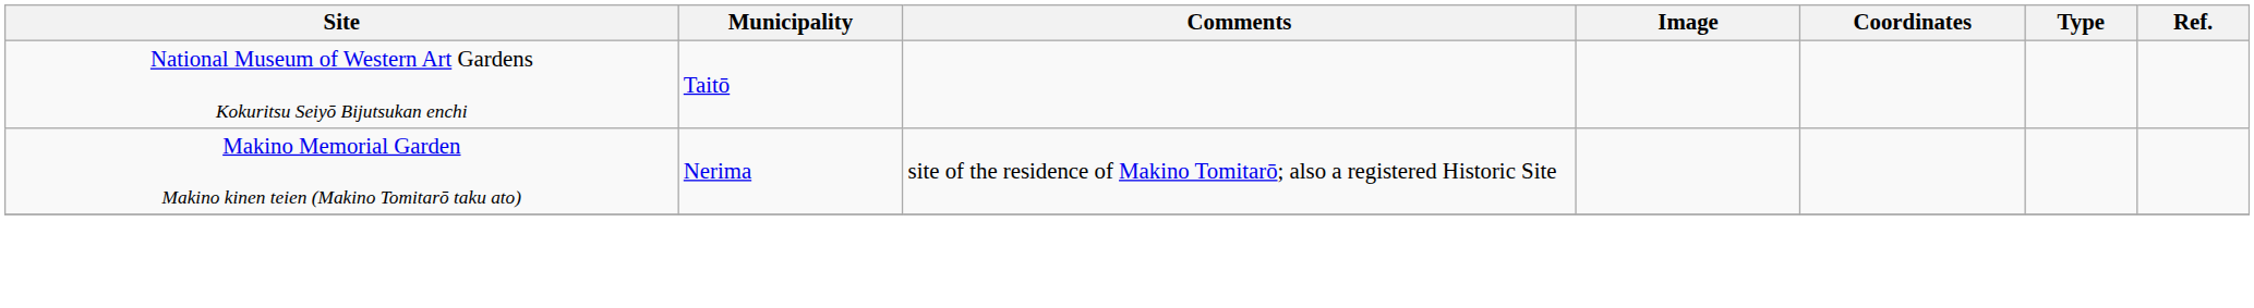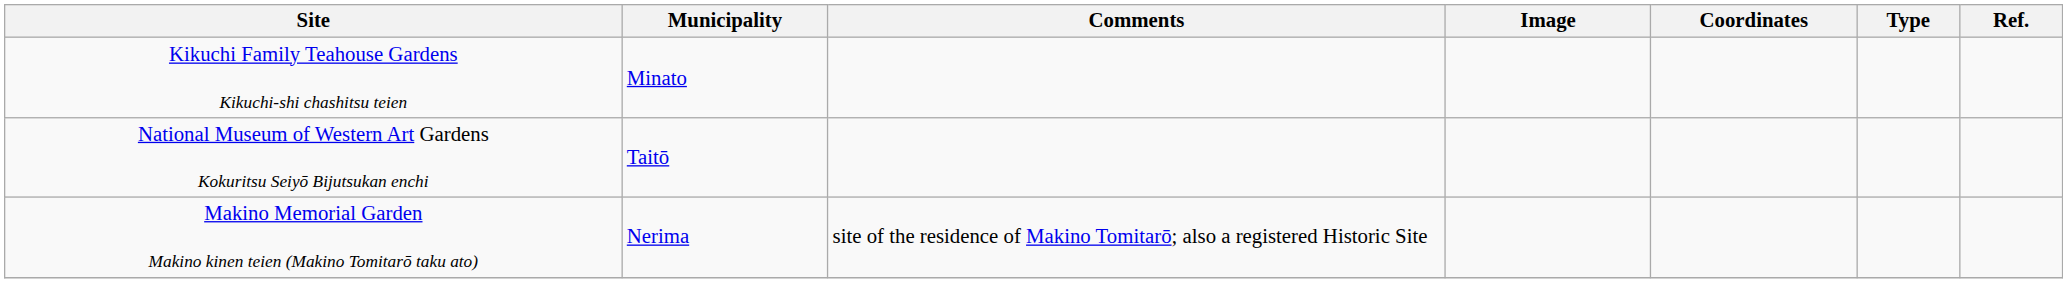+ row: Kikuchi Family Teahouse Gardens Kikuchi-shi chashitsu teien | Minato
